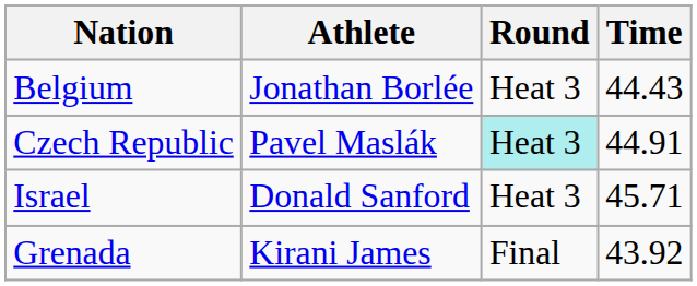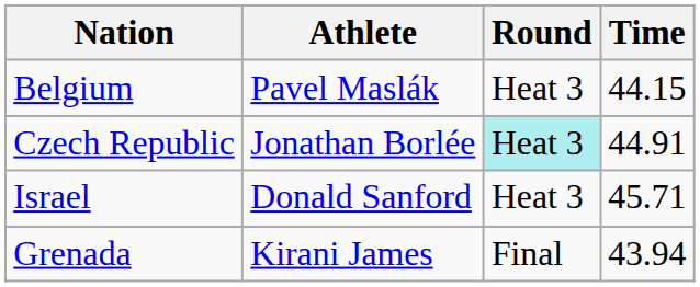Belgium | Athlete: Jonathan Borlée -> Pavel Maslák
Belgium | Time: 44.43 -> 44.15
Czech Republic | Athlete: Pavel Maslák -> Jonathan Borlée
Grenada | Time: 43.92 -> 43.94
